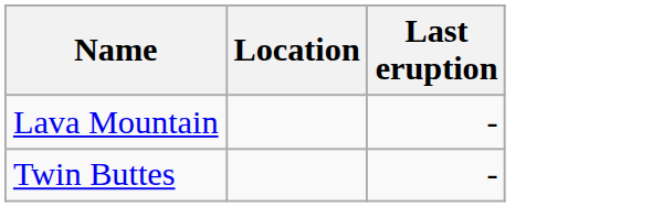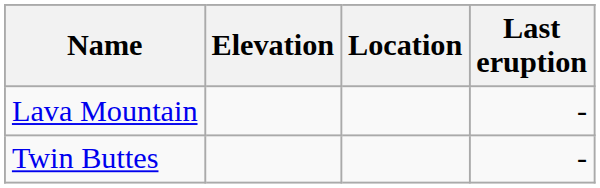+ column: Elevation
